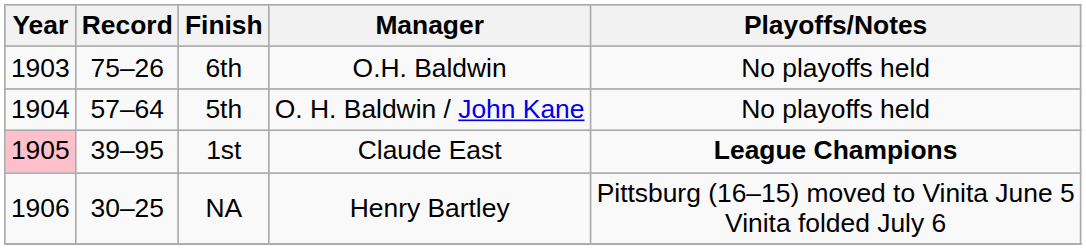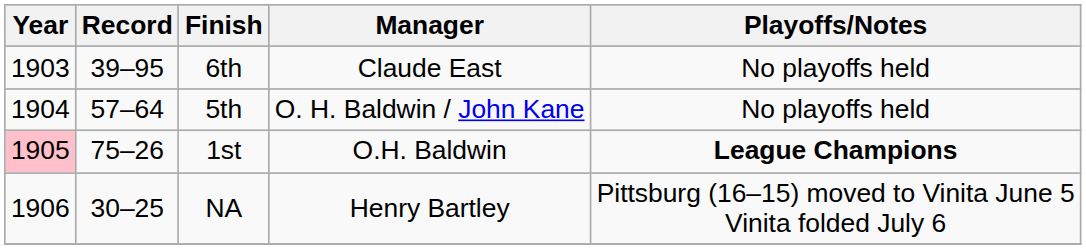6th | Record: 75–26 -> 39–95
6th | Manager: O.H. Baldwin -> Claude East
1st | Record: 39–95 -> 75–26
1st | Manager: Claude East -> O.H. Baldwin
